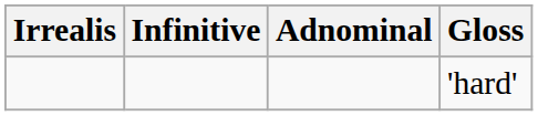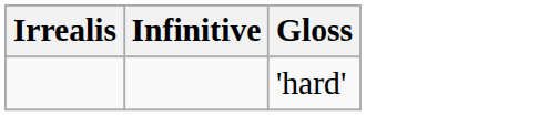- column: Adnominal
